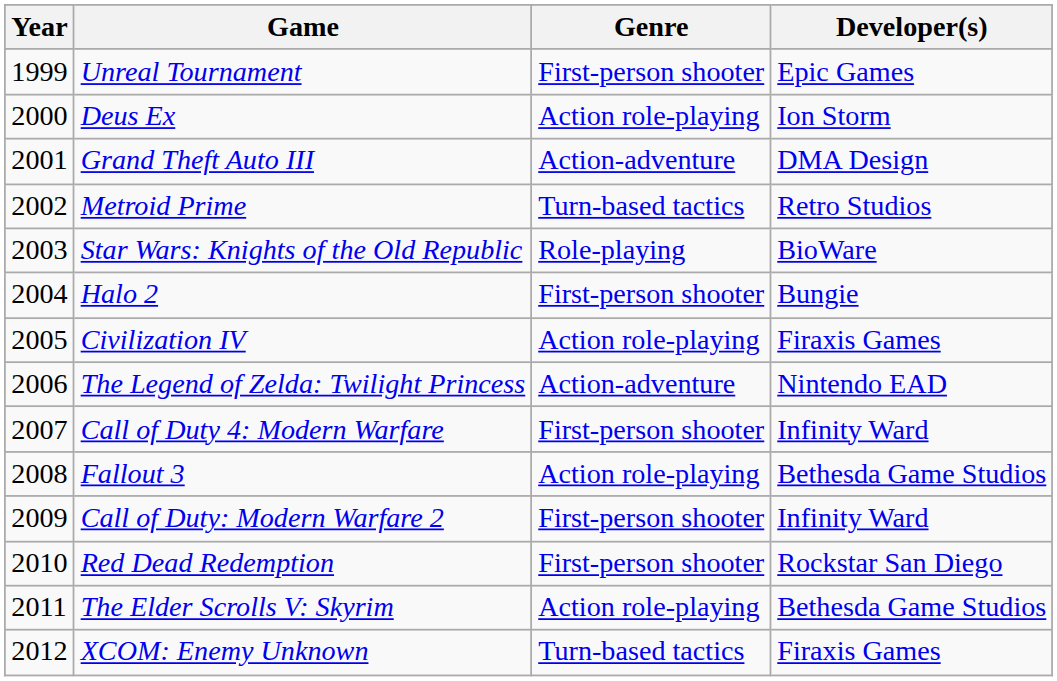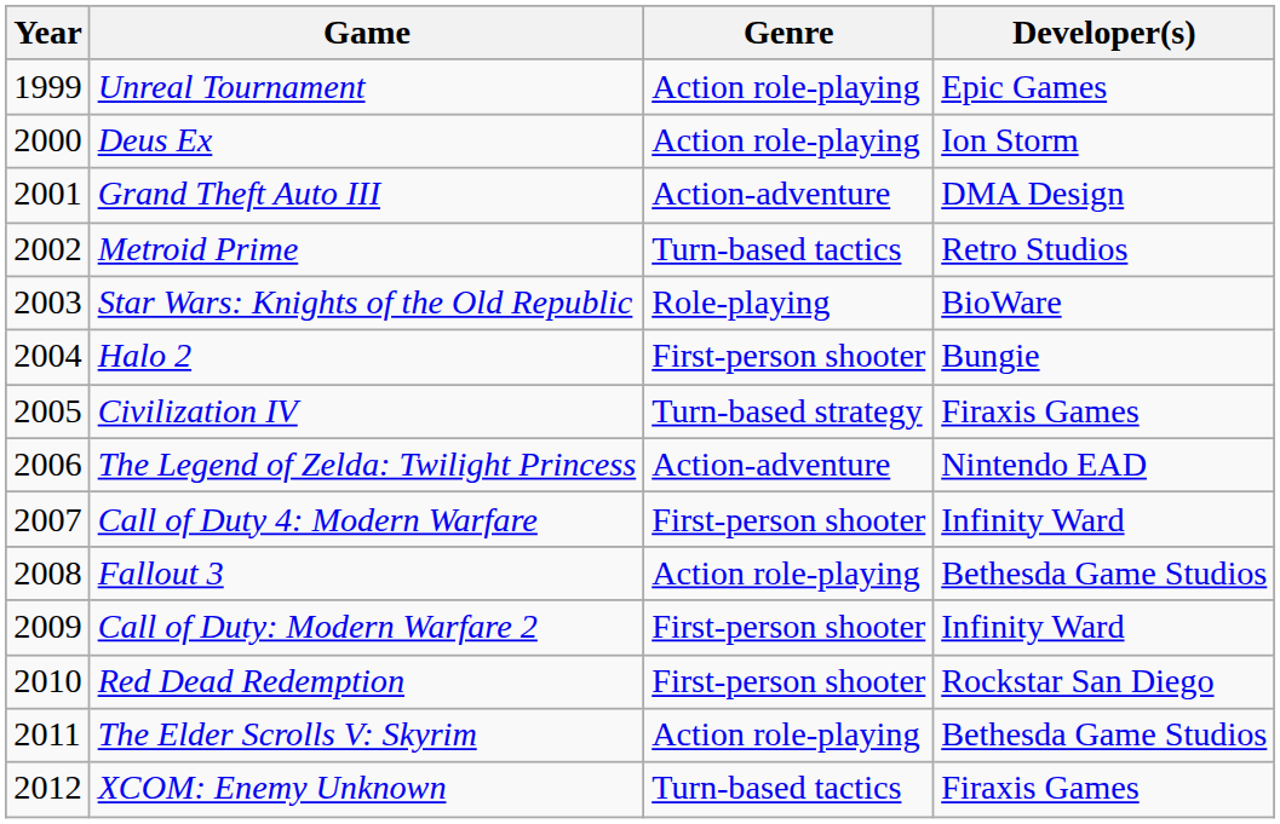Unreal Tournament | Genre: First-person shooter -> Action role-playing
Civilization IV | Genre: Action role-playing -> Turn-based strategy
